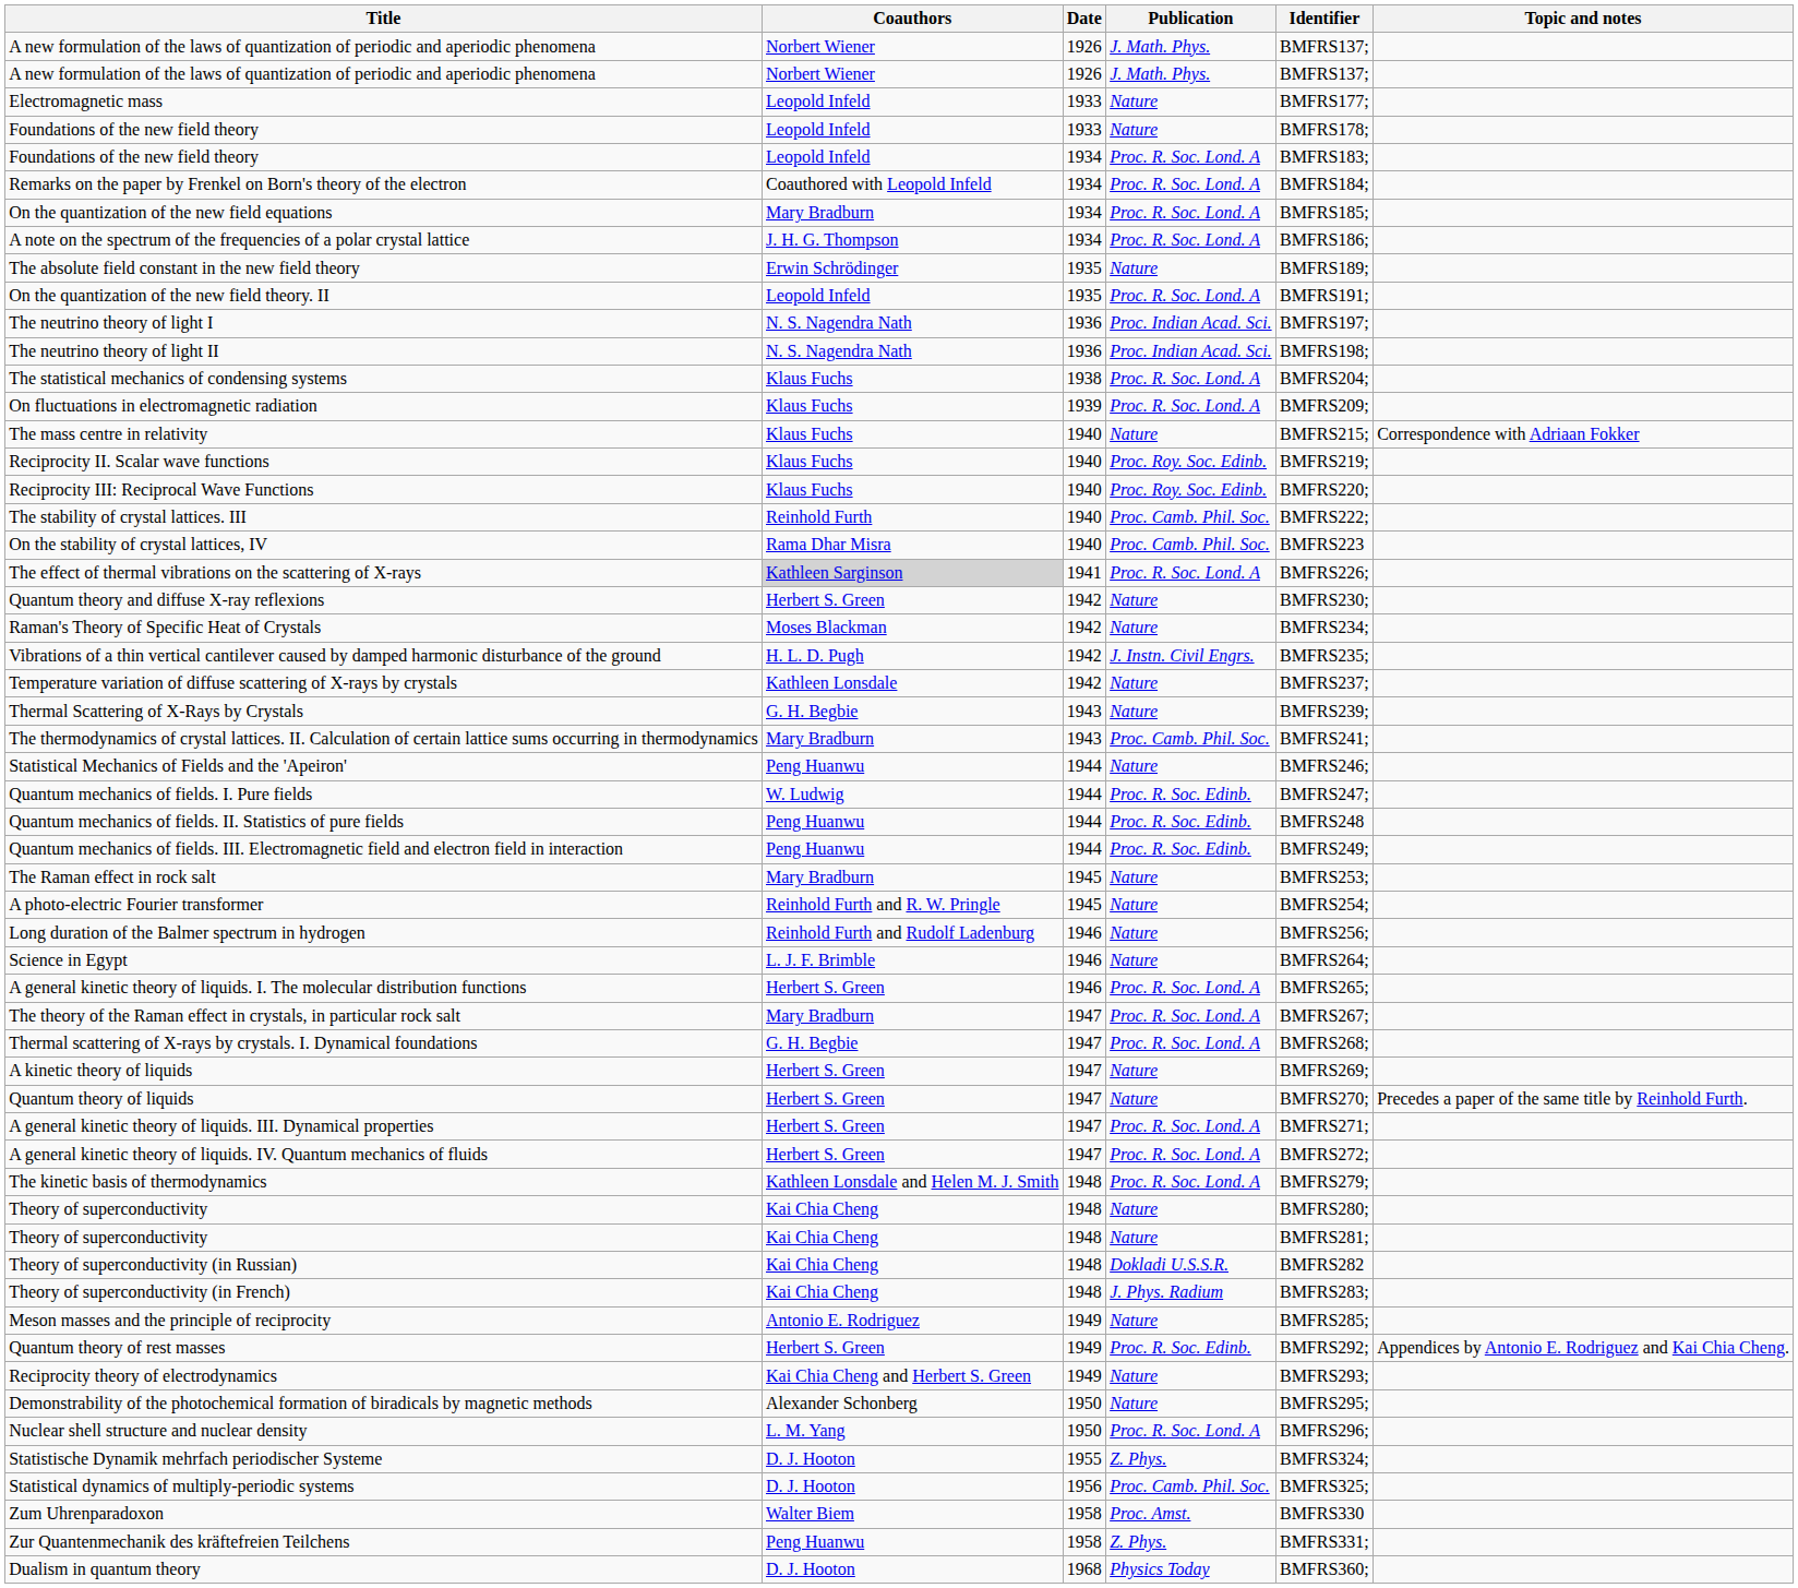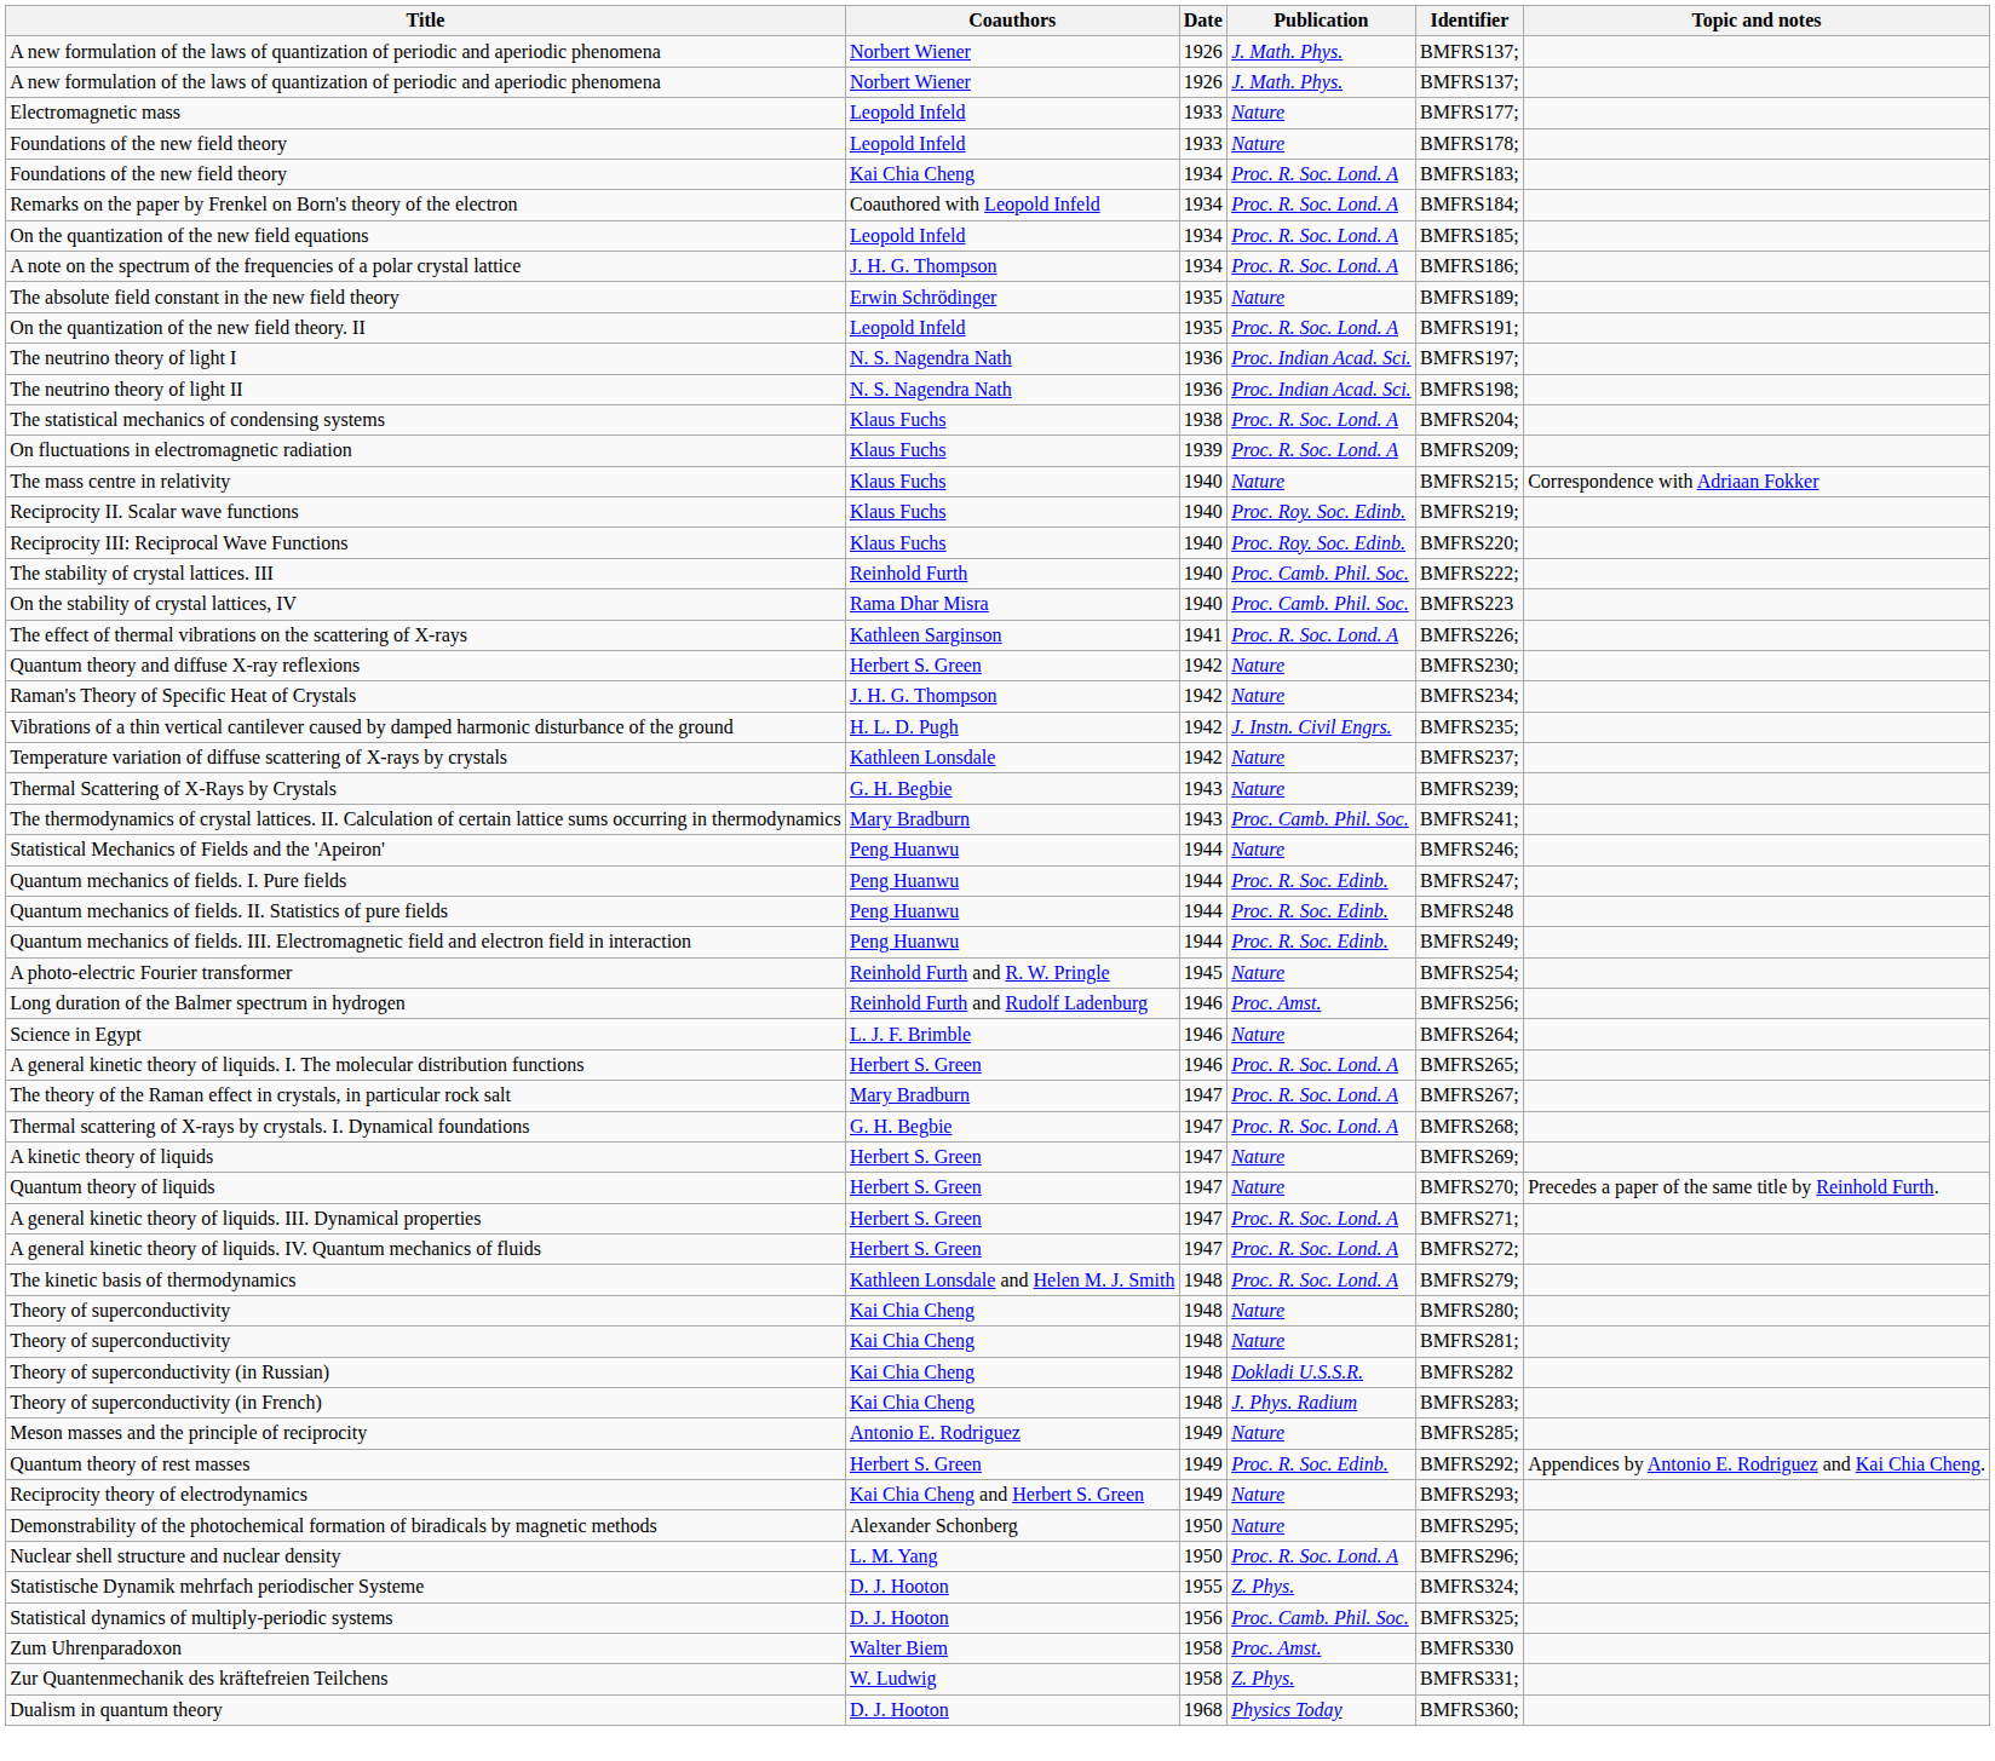Foundations of the new field theory / 1934 | Coauthors: Leopold Infeld -> Kai Chia Cheng
On the quantization of the new field equations | Coauthors: Mary Bradburn -> Leopold Infeld
The effect of thermal vibrations on the scattering of X-rays | Coauthors: lightgrey background -> no background
Raman's Theory of Specific Heat of Crystals | Coauthors: Moses Blackman -> J. H. G. Thompson
Quantum mechanics of fields. I. Pure fields | Coauthors: W. Ludwig -> Peng Huanwu
- row: The Raman effect in rock salt | Mary Bradburn | 1945 | Nature | BMFRS253;
Long duration of the Balmer spectrum in hydrogen | Publication: Nature -> Proc. Amst.
Zur Quantenmechanik des kräftefreien Teilchens | Coauthors: Peng Huanwu -> W. Ludwig
